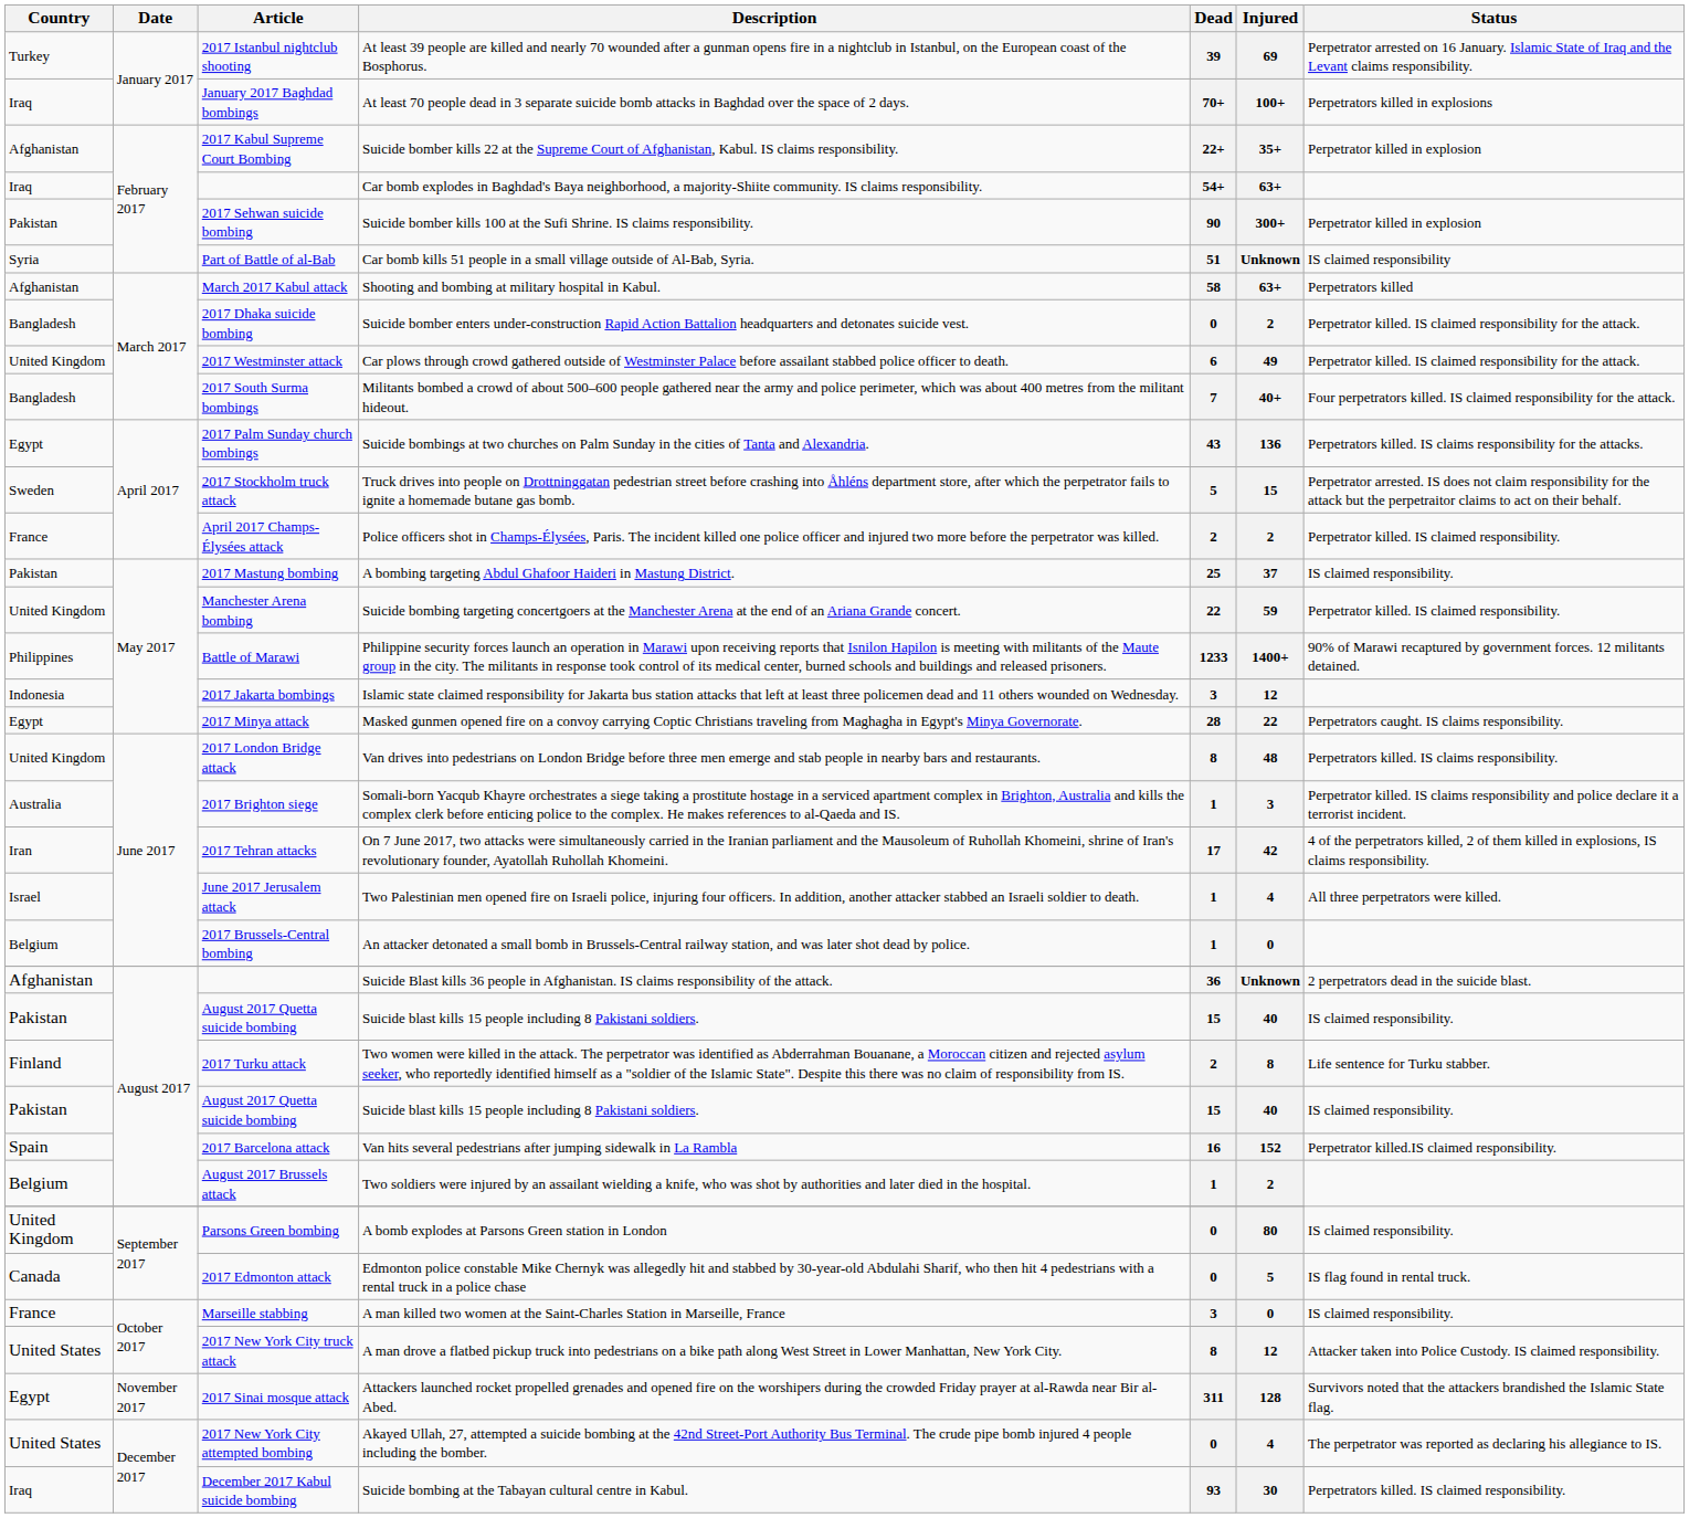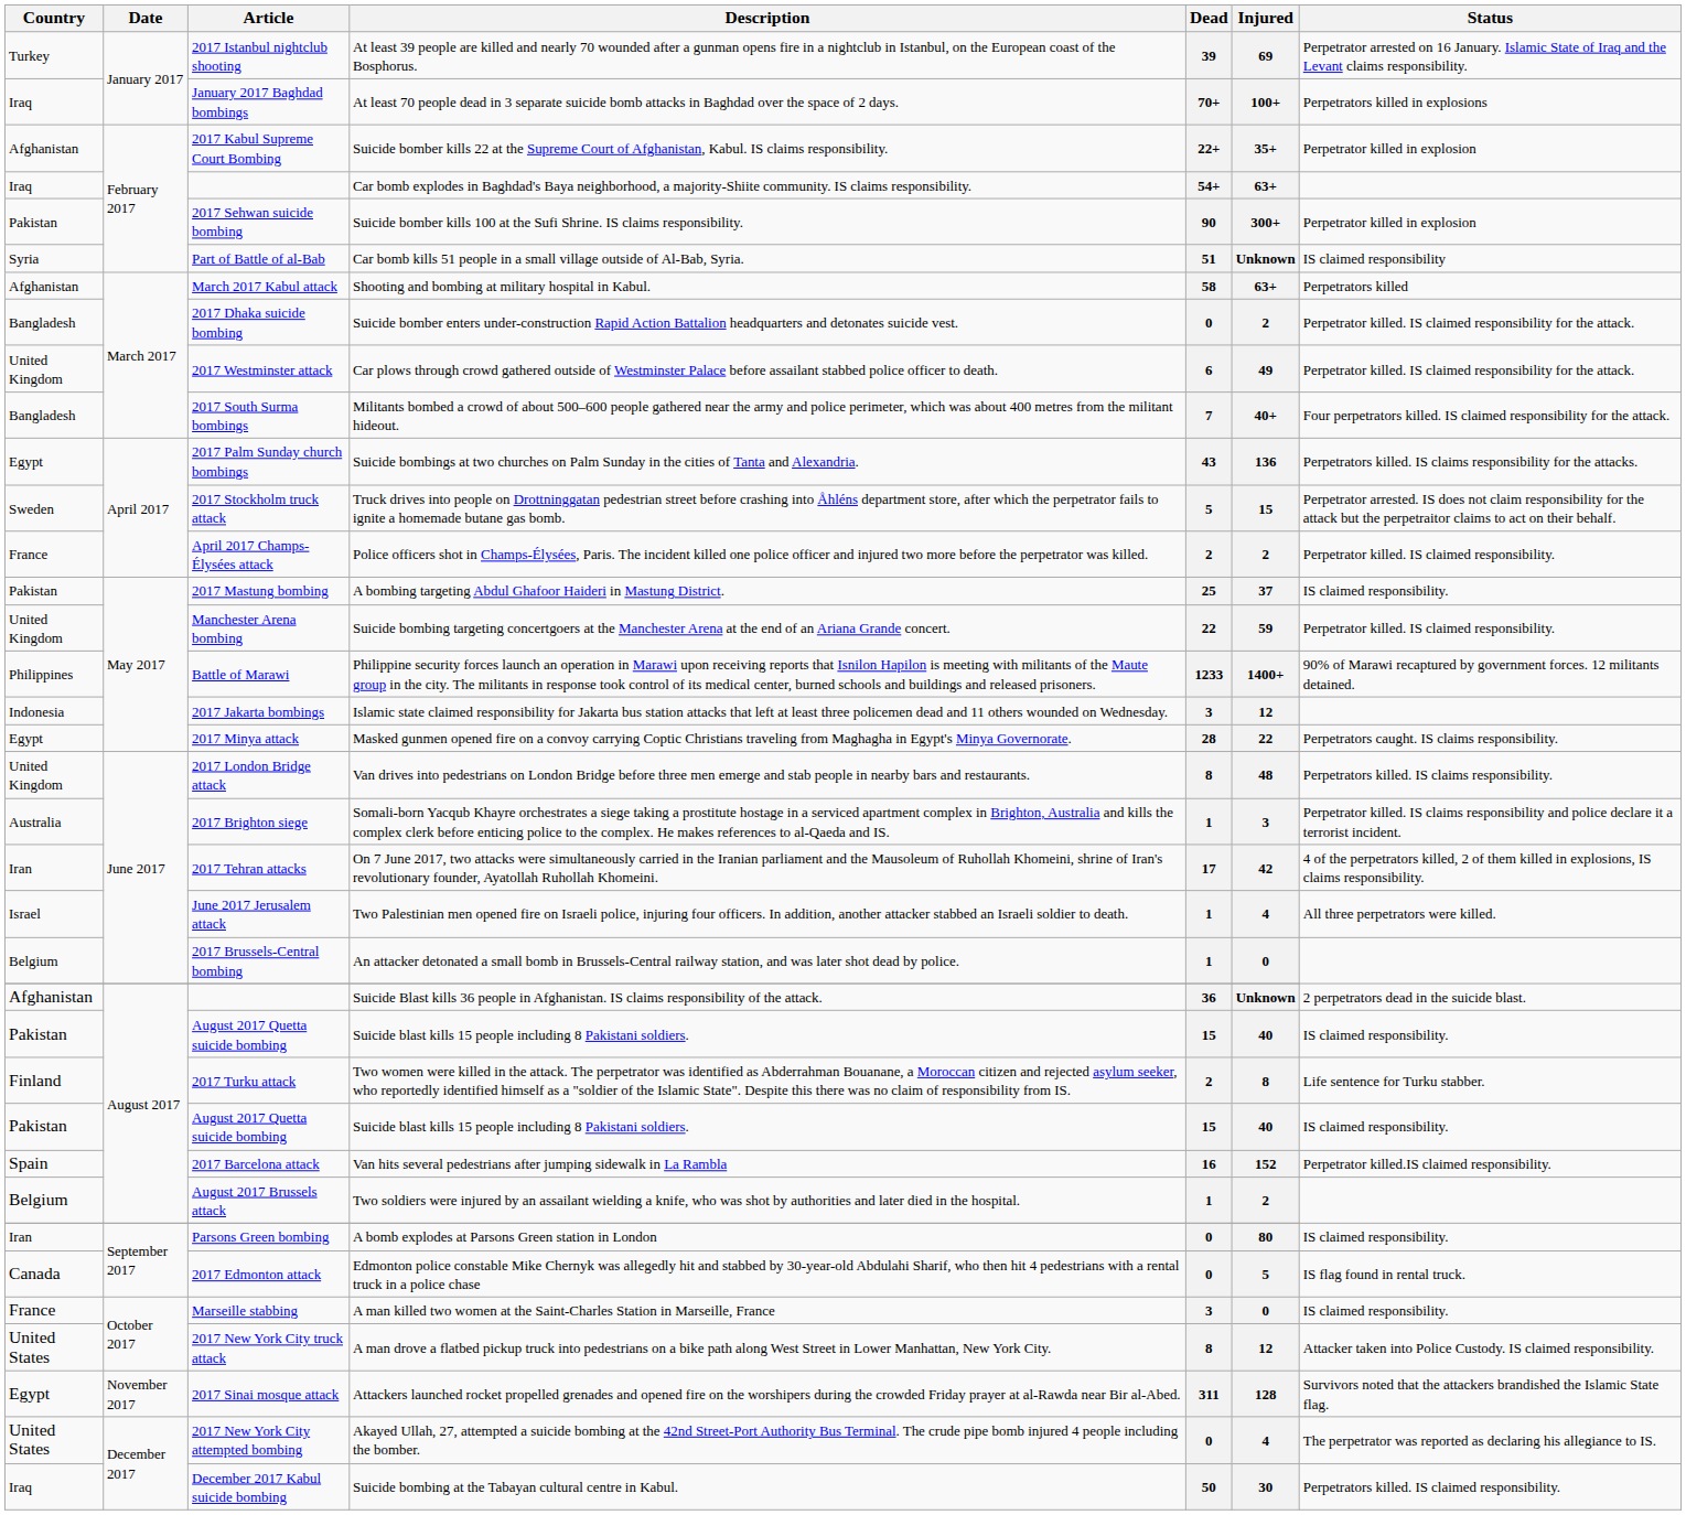A bomb explodes at Parsons Green station in London | Country: United Kingdom -> Iran
Suicide bombing at the Tabayan cultural centre in Kabul. | Dead: 93 -> 50
